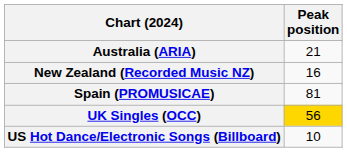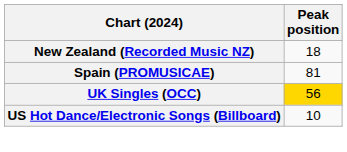- row: Australia (ARIA) | 21
New Zealand (Recorded Music NZ) | Peak position: 16 -> 18
